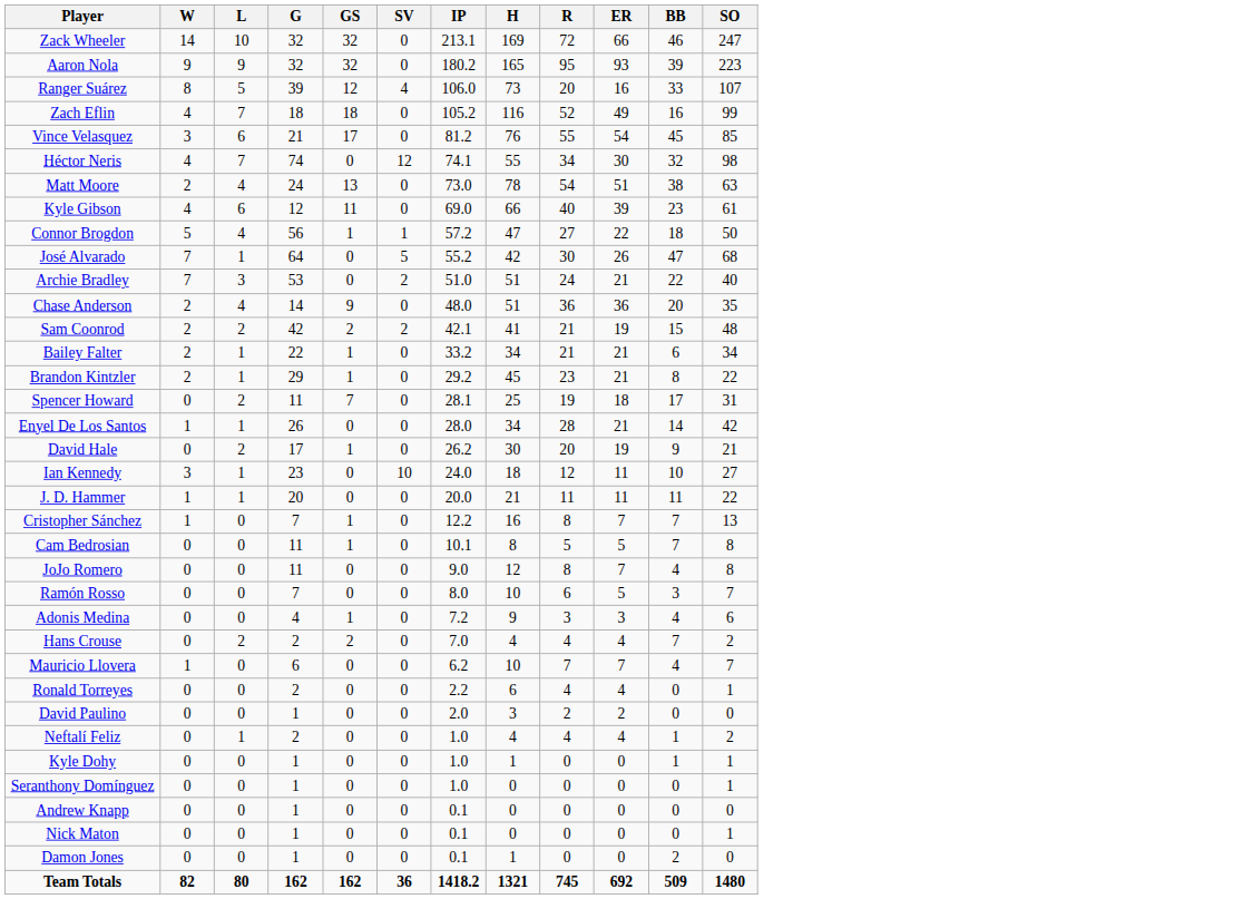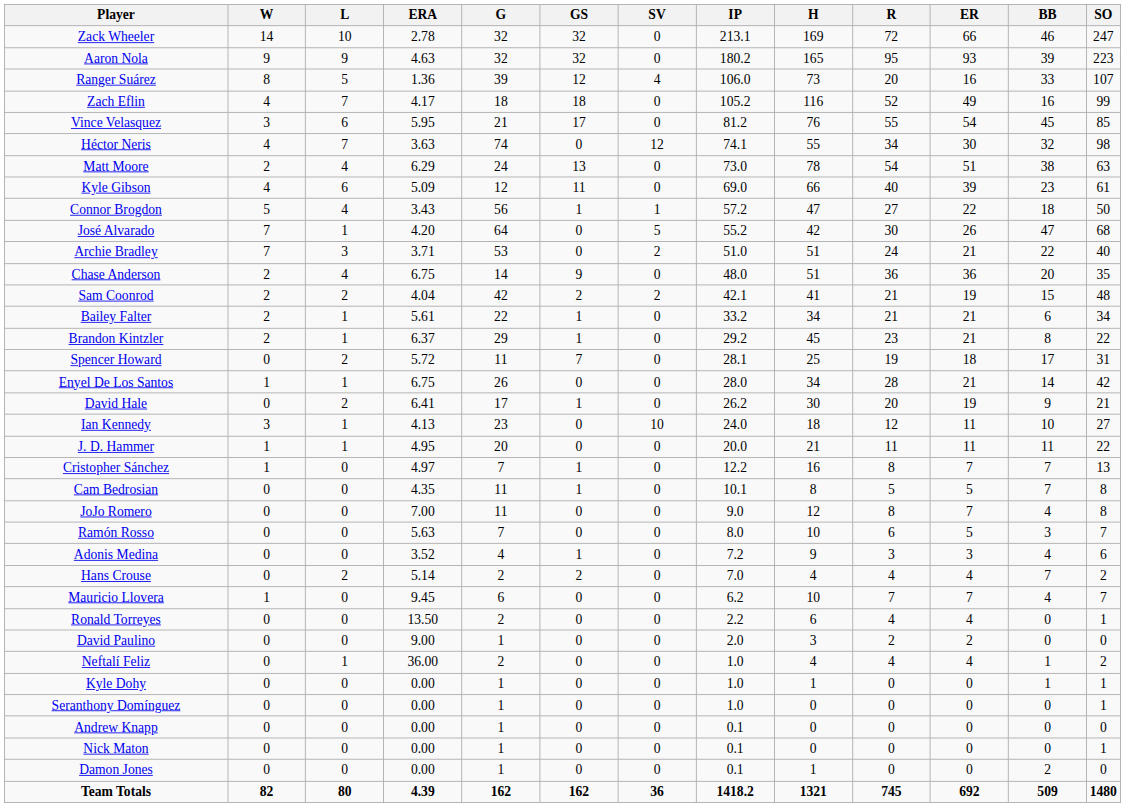+ column: ERA | 2.78 | 4.63 | 1.36 | 4.17 | 5.95 | 3.63 | 6.29 | 5.09 | 3.43 | 4.20 | 3.71 | 6.75 | 4.04 | 5.61 | 6.37 | 5.72 | 6.75 | 6.41 | 4.13 | 4.95 | 4.97 | 4.35 | 7.00 | 5.63 | 3.52 | 5.14 | 9.45 | 13.50 | 9.00 | 36.00 | 0.00 | 0.00 | 0.00 | 0.00 | 0.00 | 4.39
